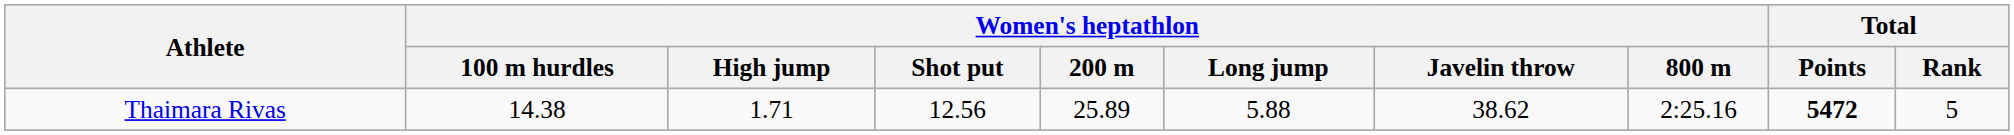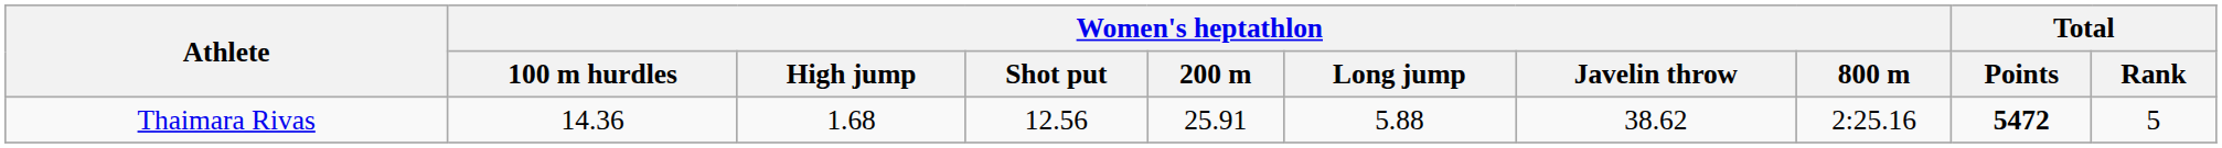Thaimara Rivas | Women's heptathlon / 100 m hurdles: 14.38 -> 14.36
Thaimara Rivas | Women's heptathlon / High jump: 1.71 -> 1.68
Thaimara Rivas | Women's heptathlon / 200 m: 25.89 -> 25.91
